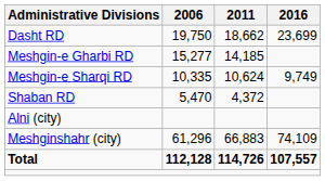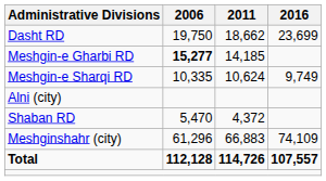Meshgin-e Gharbi RD | 2006: normal -> bold
rows swapped: Shaban RD <-> Alni (city)
